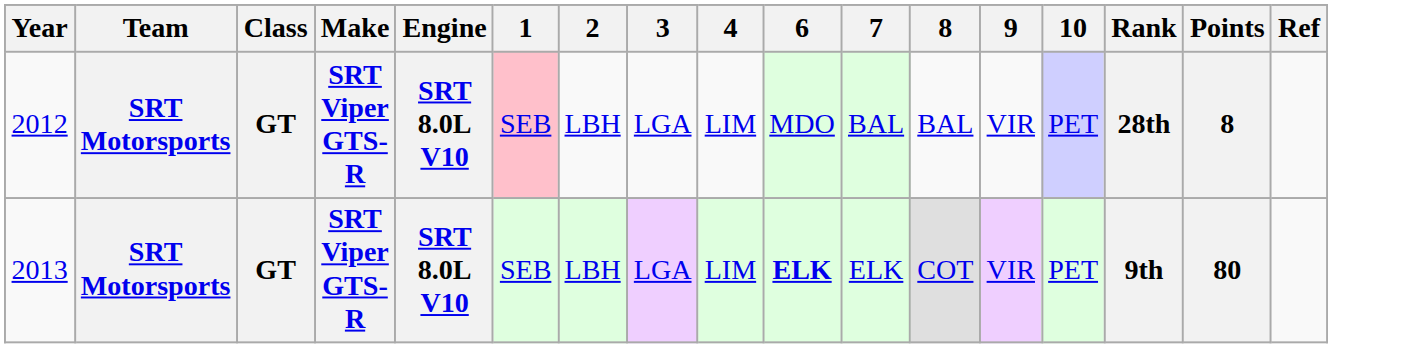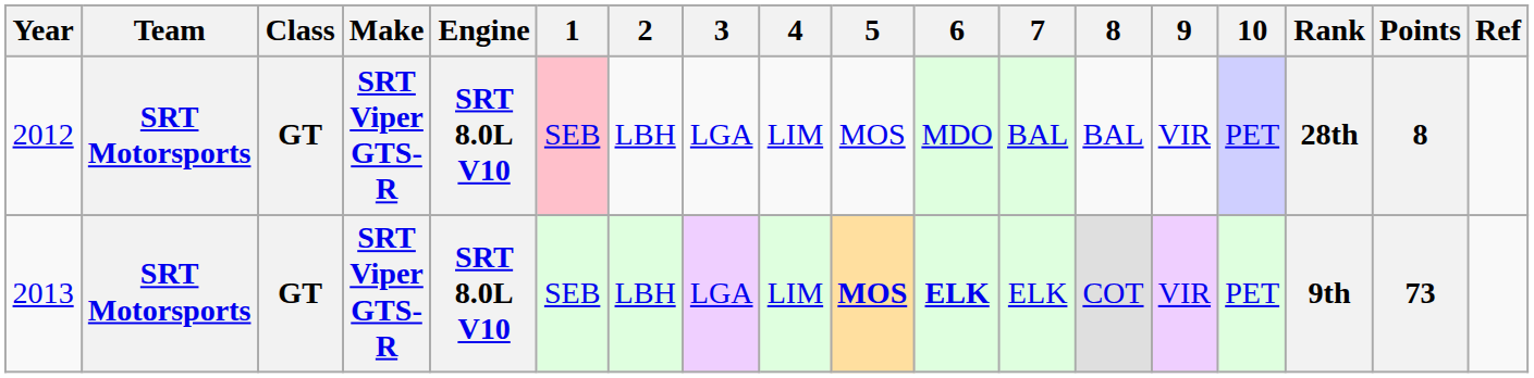+ column: 5 | MOS | MOS
2013 | Points: 80 -> 73
